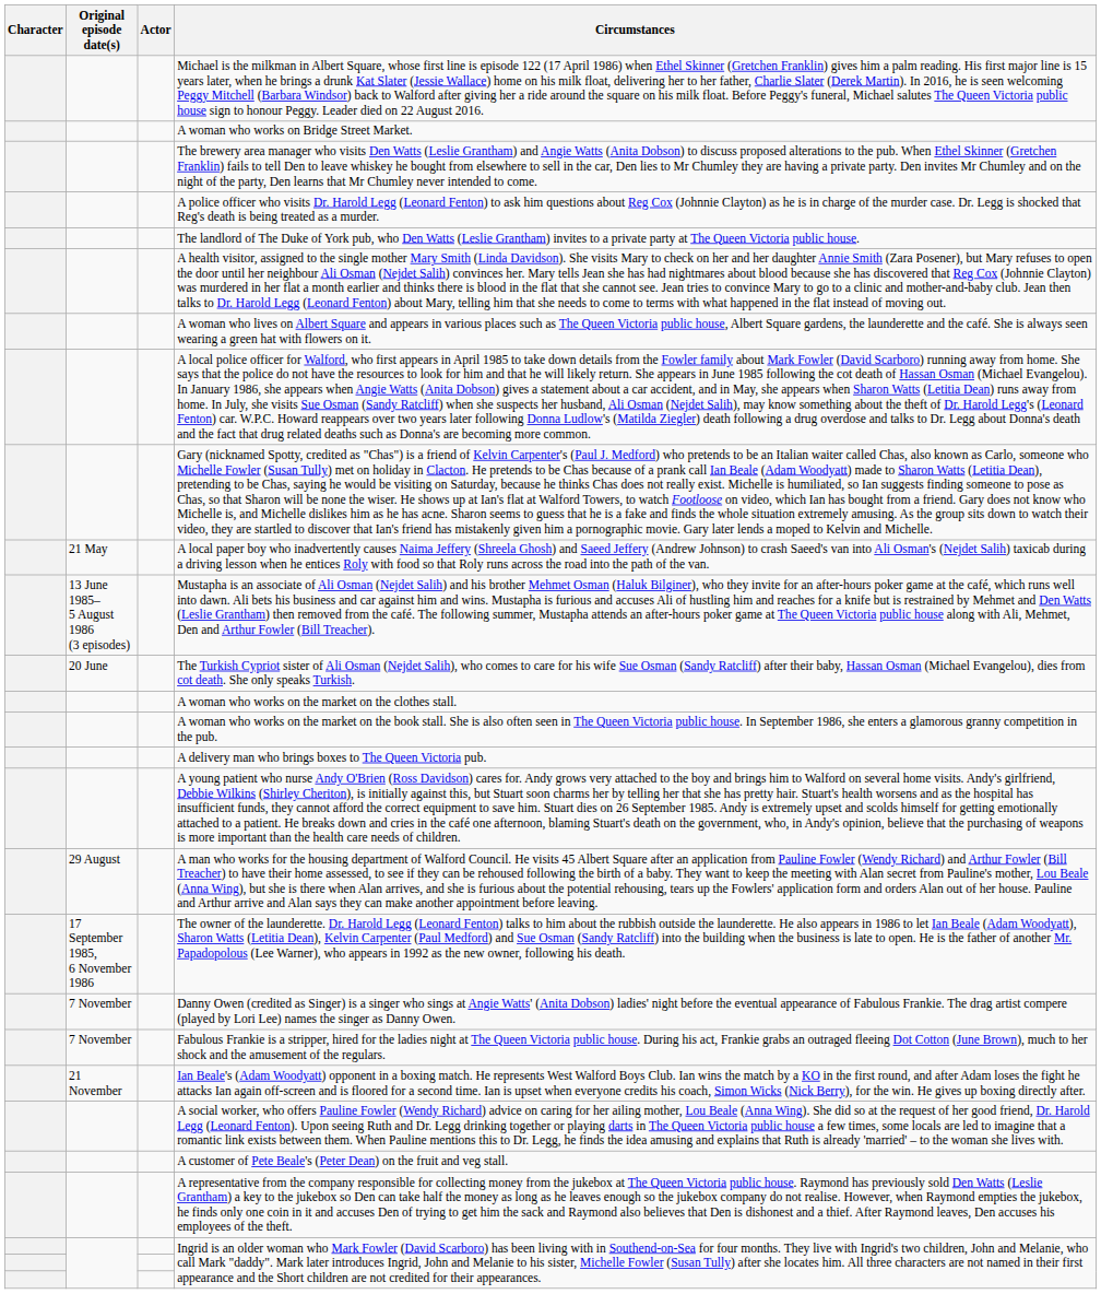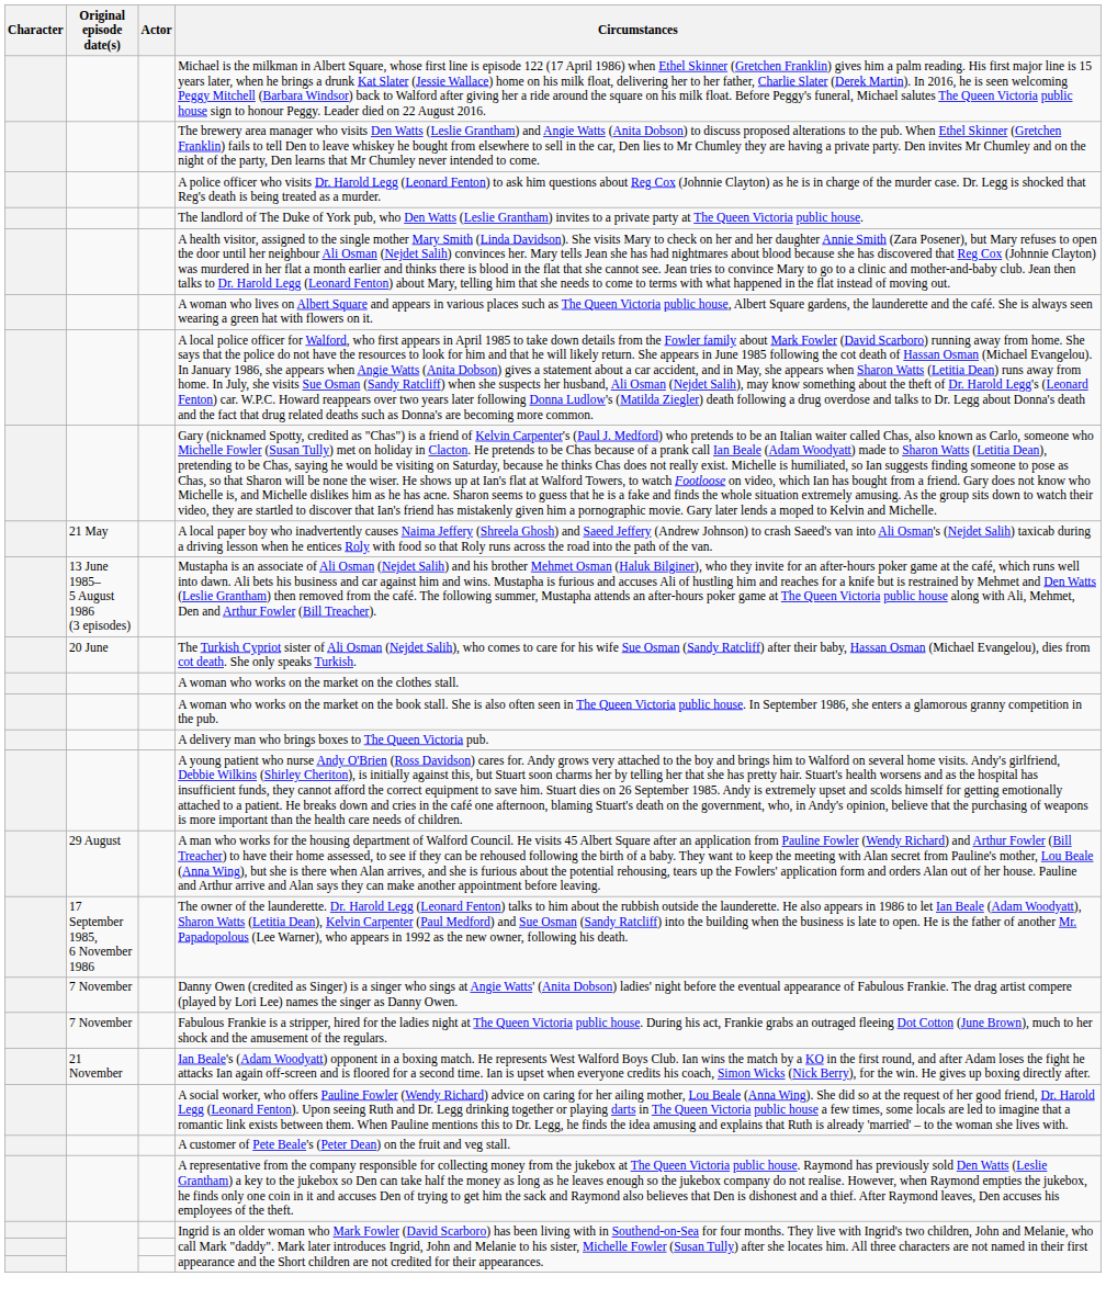- row: A woman who works on Bridge Street Market.
